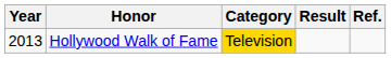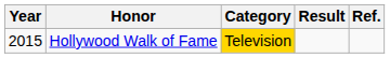Hollywood Walk of Fame | Year: 2013 -> 2015
